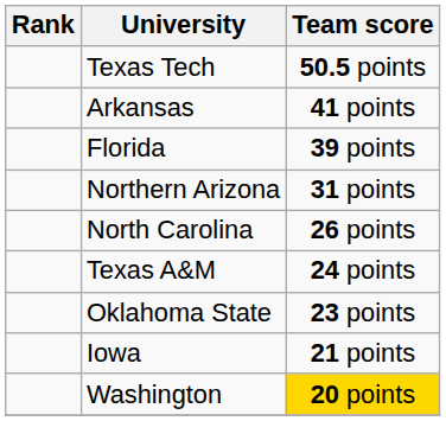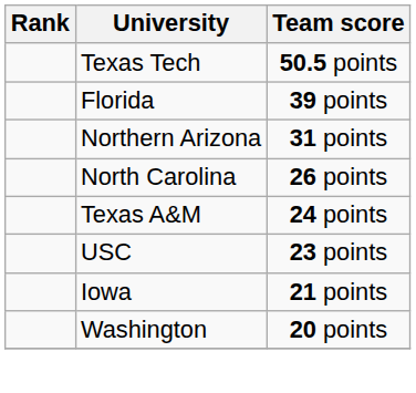- row: Arkansas | 41 points
- row: Oklahoma State | 23 points
+ row: USC | 23 points
Washington | Team score: gold background -> no background
